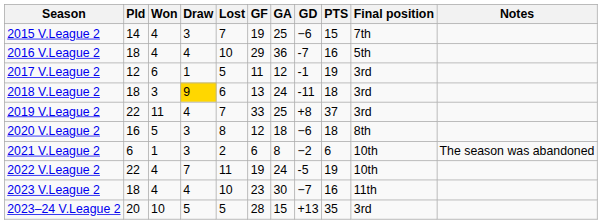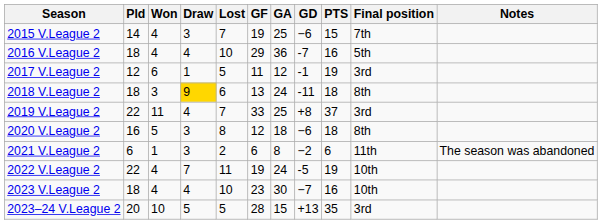2018 V.League 2 | Final position: 3rd -> 8th
2021 V.League 2 | Final position: 10th -> 11th
2023 V.League 2 | Final position: 11th -> 10th
